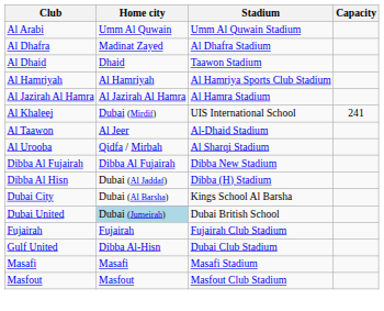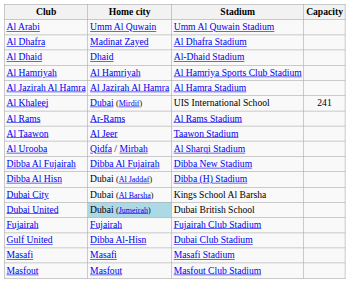Al Dhaid | Stadium: Taawon Stadium -> Al-Dhaid Stadium
+ row: Al Rams | Ar-Rams | Al Rams Stadium
Al Taawon | Stadium: Al-Dhaid Stadium -> Taawon Stadium
